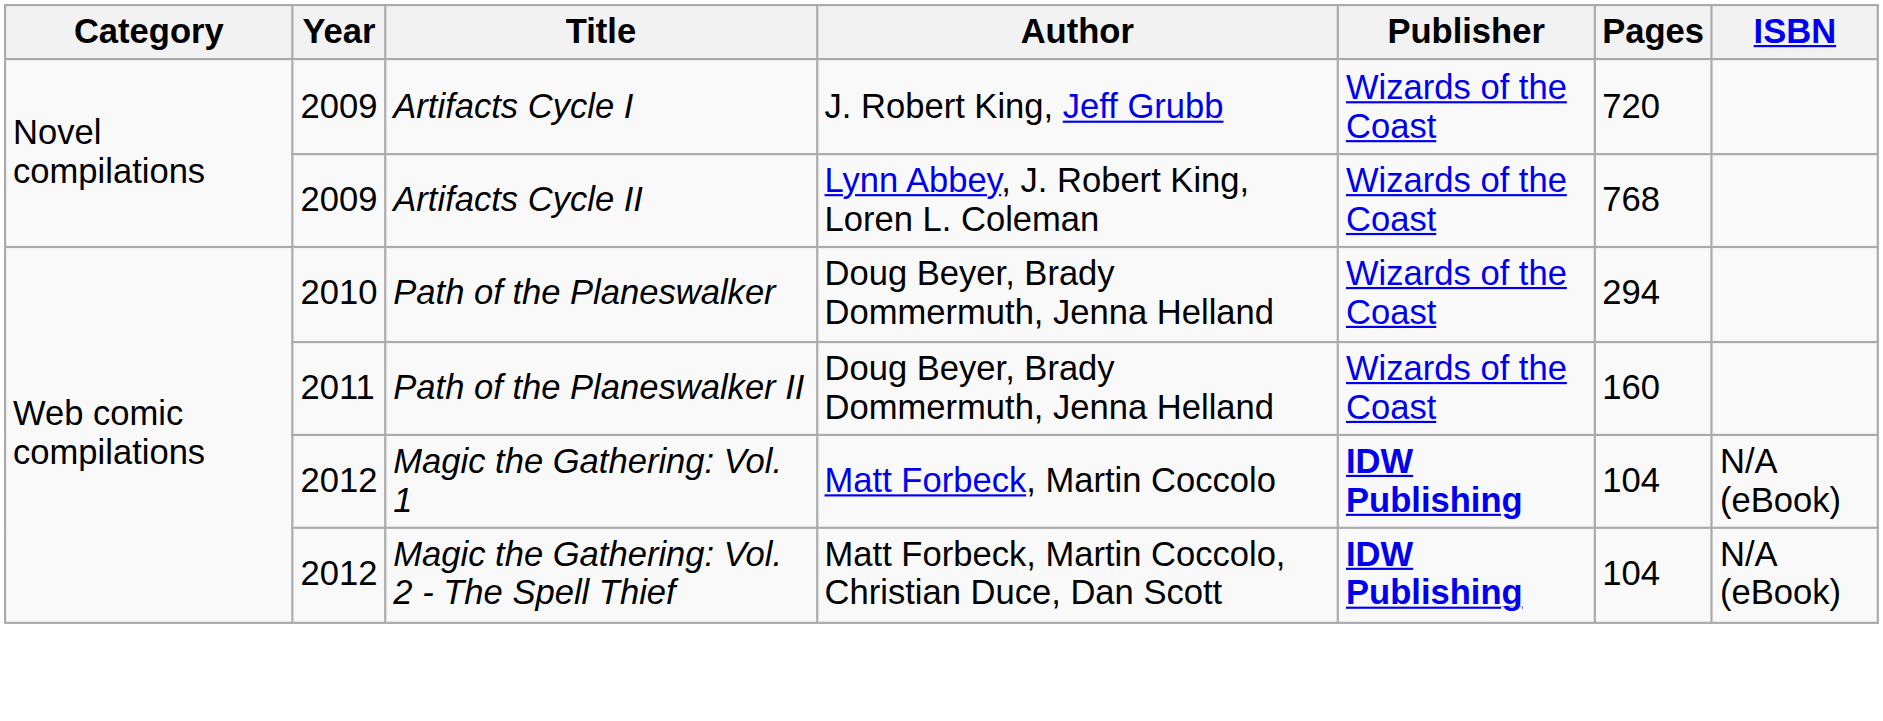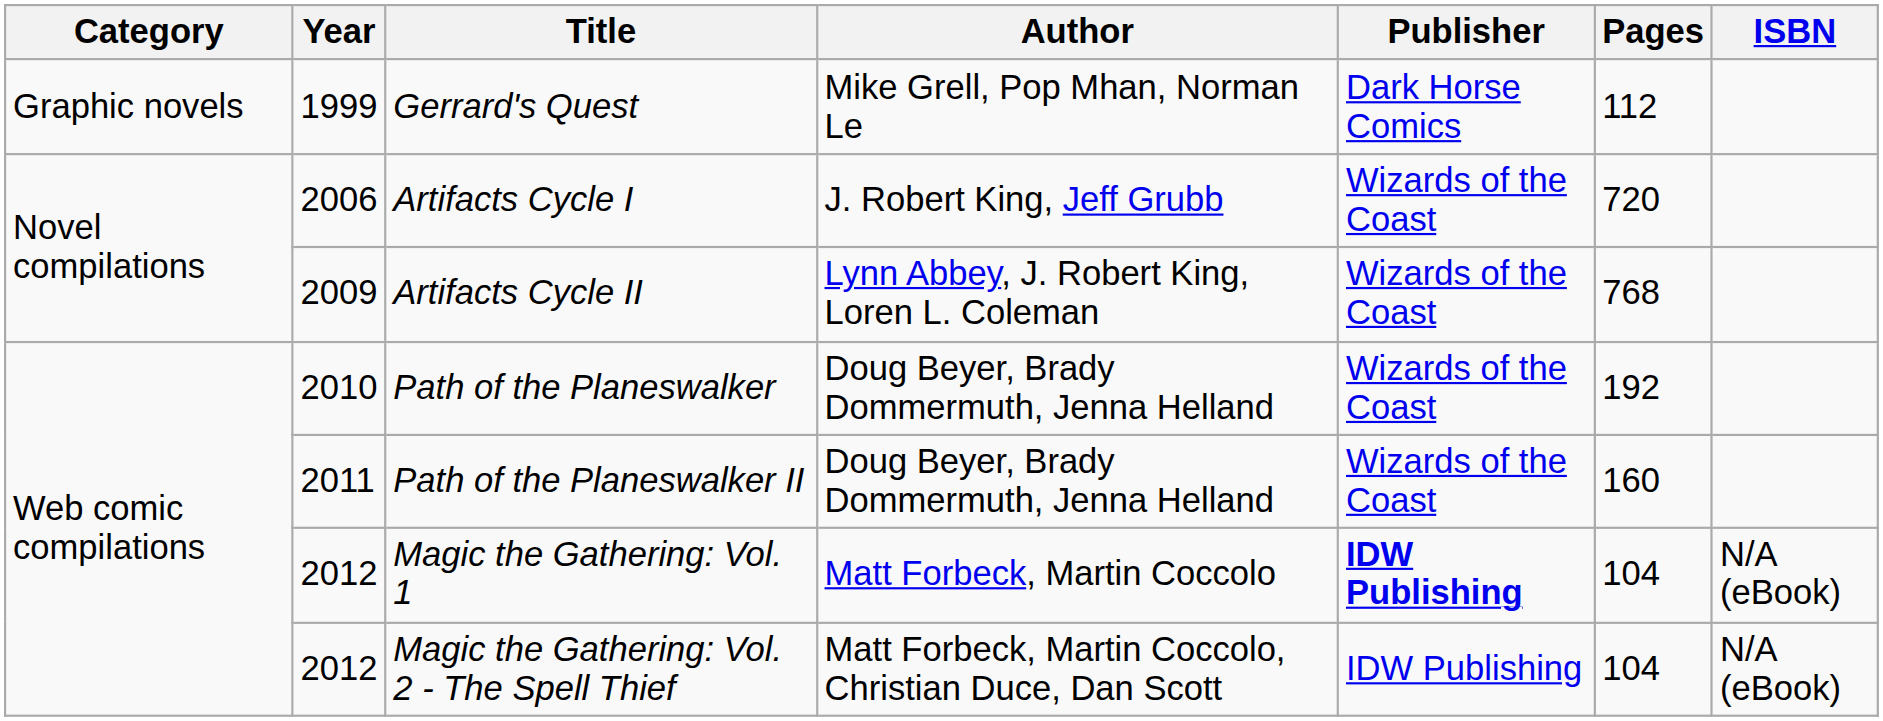+ row: Graphic novels | 1999 | Gerrard's Quest | Mike Grell, Pop Mhan, Norman Le | Dark Horse Comics | 112
Artifacts Cycle I | Year: 2009 -> 2006
Path of the Planeswalker | Pages: 294 -> 192
Magic the Gathering: Vol. 2 - The Spell Thief | Publisher: bold -> normal
